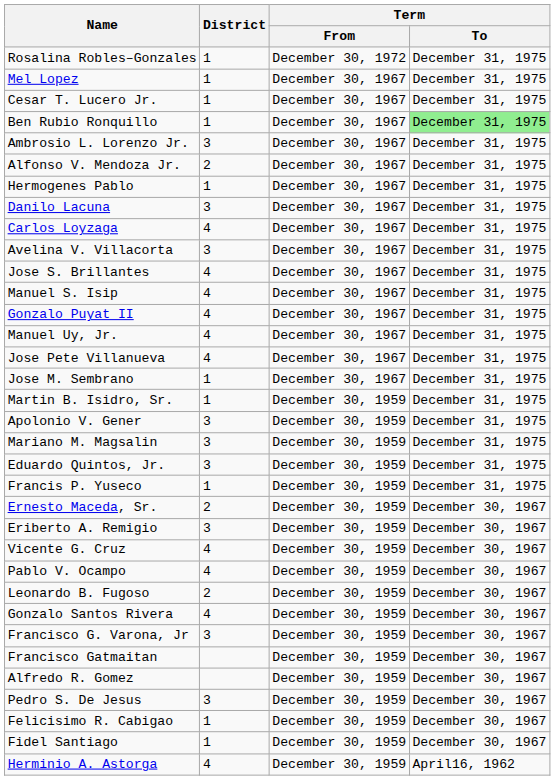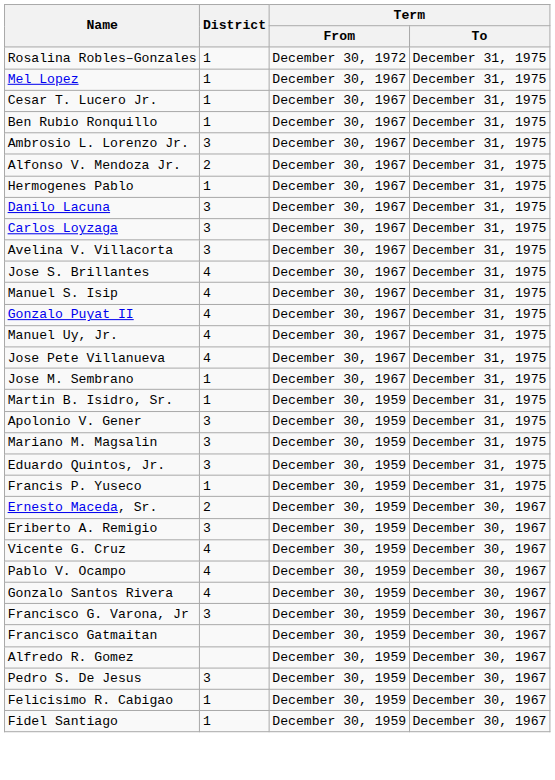Ben Rubio Ronquillo | Term / To: lightgreen background -> no background
Carlos Loyzaga | District: 4 -> 3
- row: Leonardo B. Fugoso | 2 | December 30, 1959 | December 30, 1967
- row: Herminio A. Astorga | 4 | December 30, 1959 | April16, 1962
